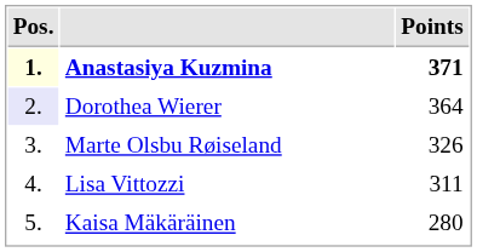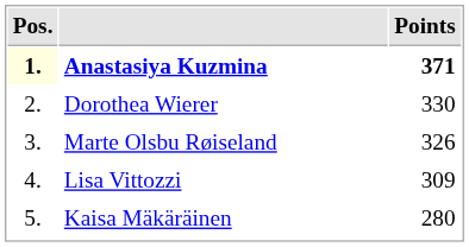Dorothea Wierer | Pos.: lavender background -> no background
Dorothea Wierer | Points: 364 -> 330
Lisa Vittozzi | Points: 311 -> 309
